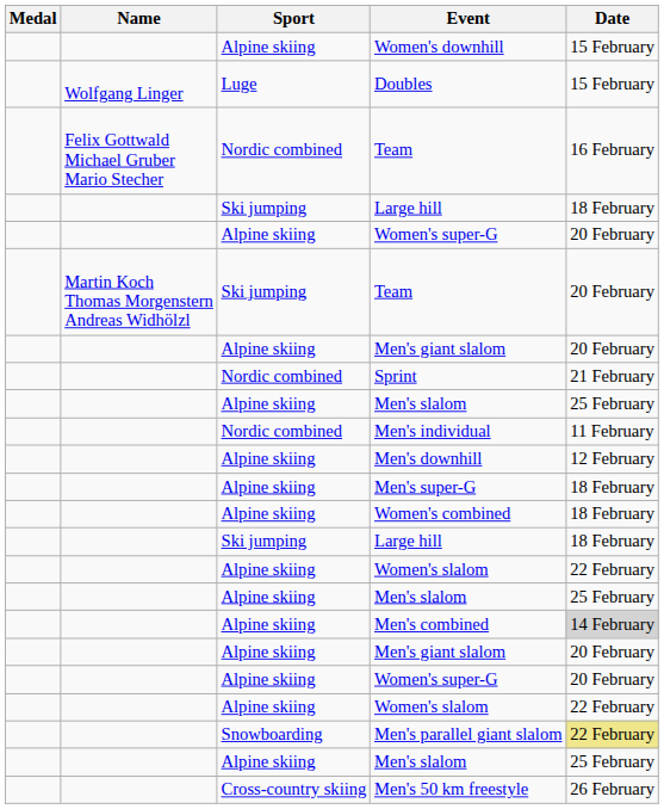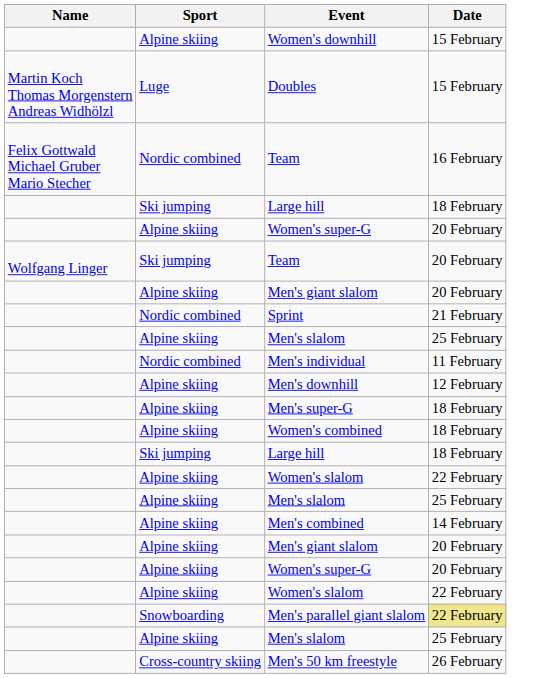- column: Medal
Doubles | Name: Wolfgang Linger -> Martin Koch Thomas Morgenstern Andreas Widhölzl
Ski jumping / Team | Name: Martin Koch Thomas Morgenstern Andreas Widhölzl -> Wolfgang Linger
Men's combined | Date: lightgrey background -> no background
